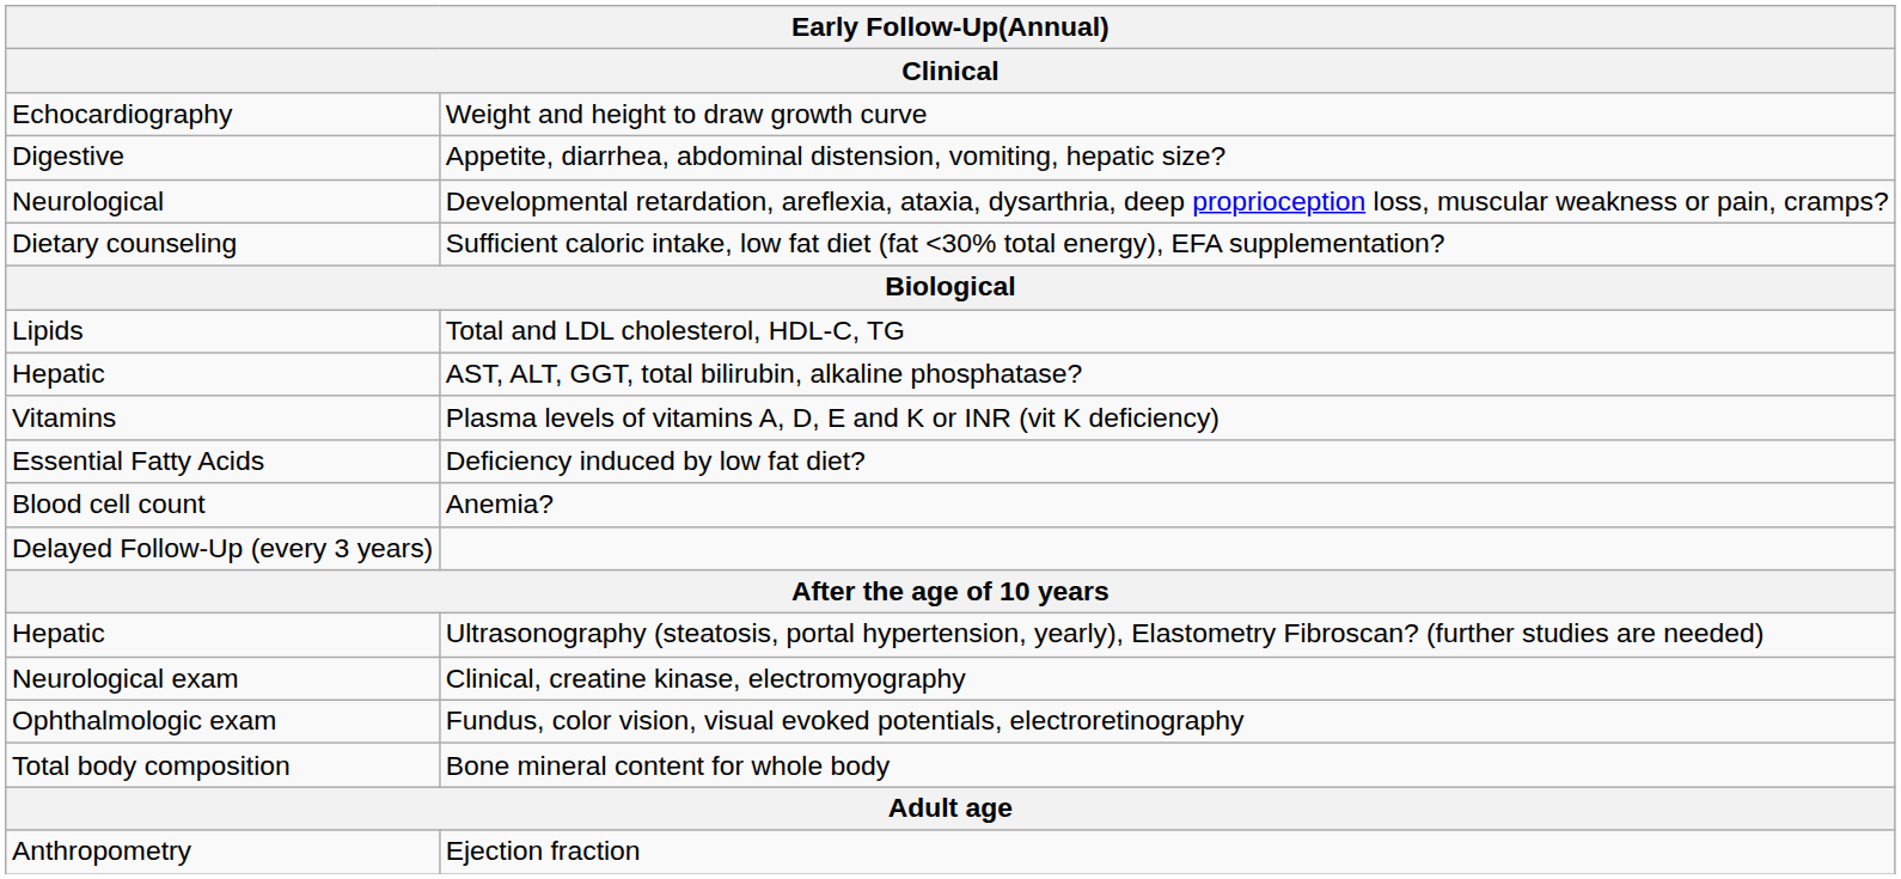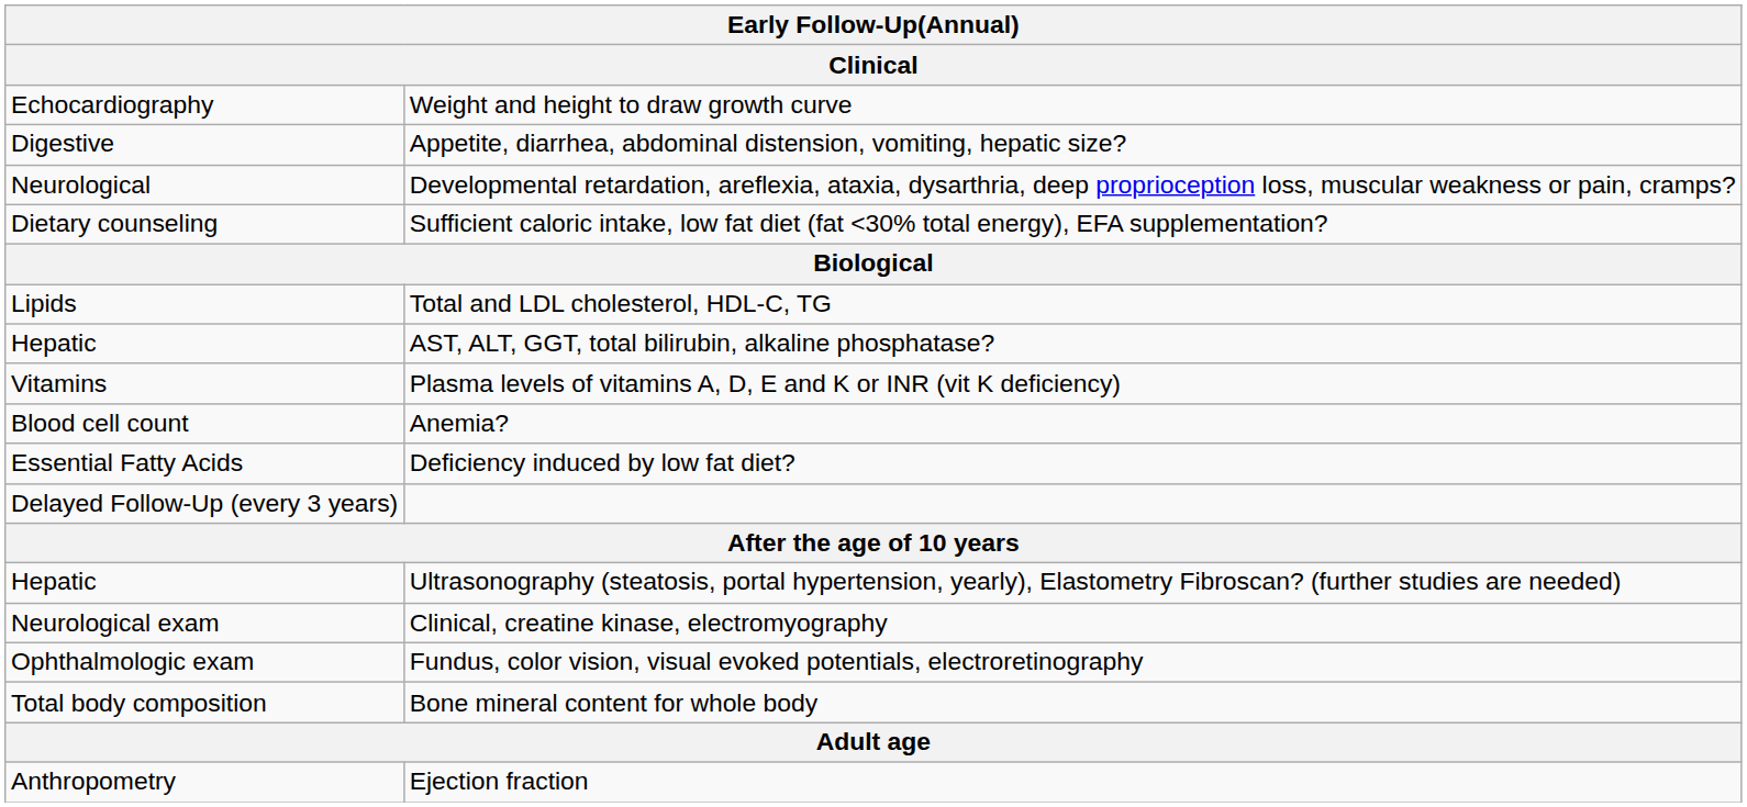rows swapped: Deficiency induced by low fat diet? <-> Anemia?
